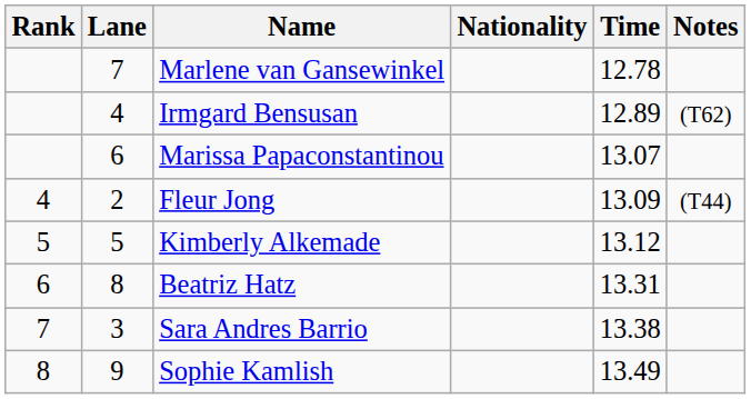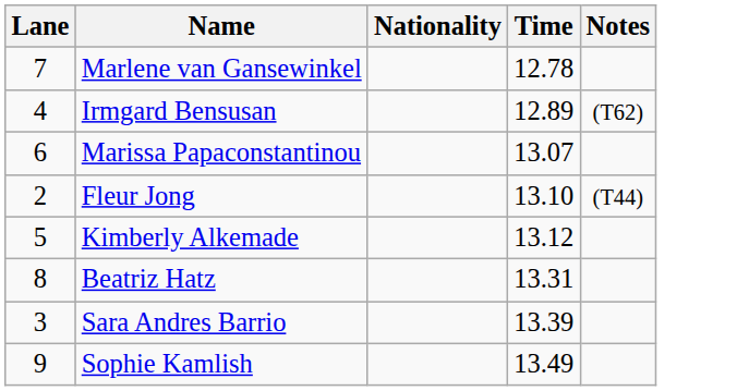- column: Rank | 4 | 5 | 6 | 7 | 8
Fleur Jong | Time: 13.09 -> 13.10
Sara Andres Barrio | Time: 13.38 -> 13.39
